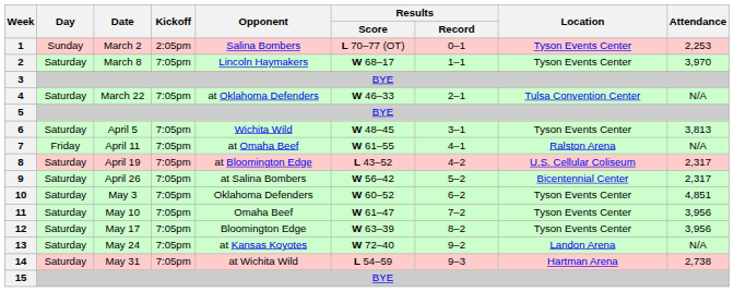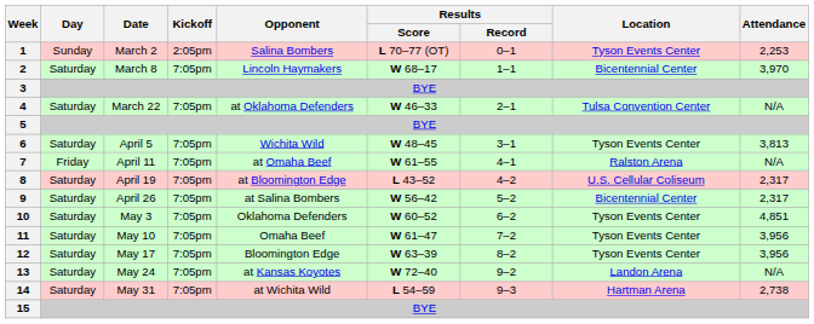2 | Location: Tyson Events Center -> Bicentennial Center
